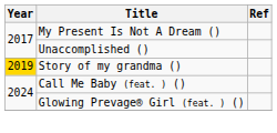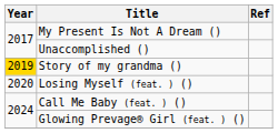+ row: 2020 | Losing Myself (feat. ) ()
